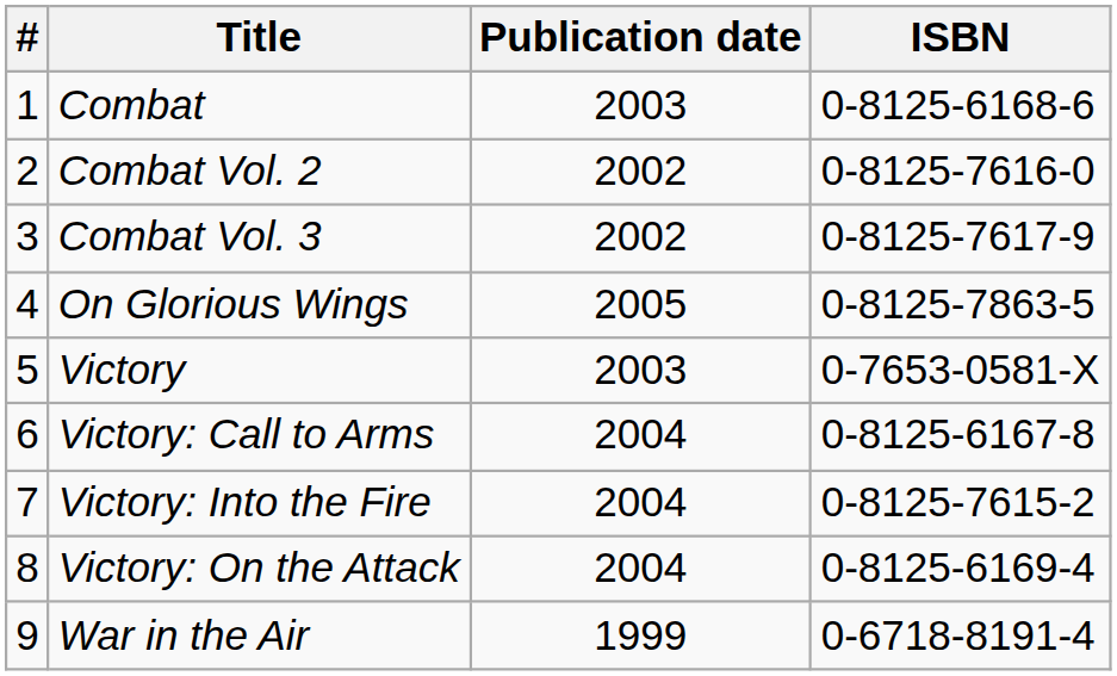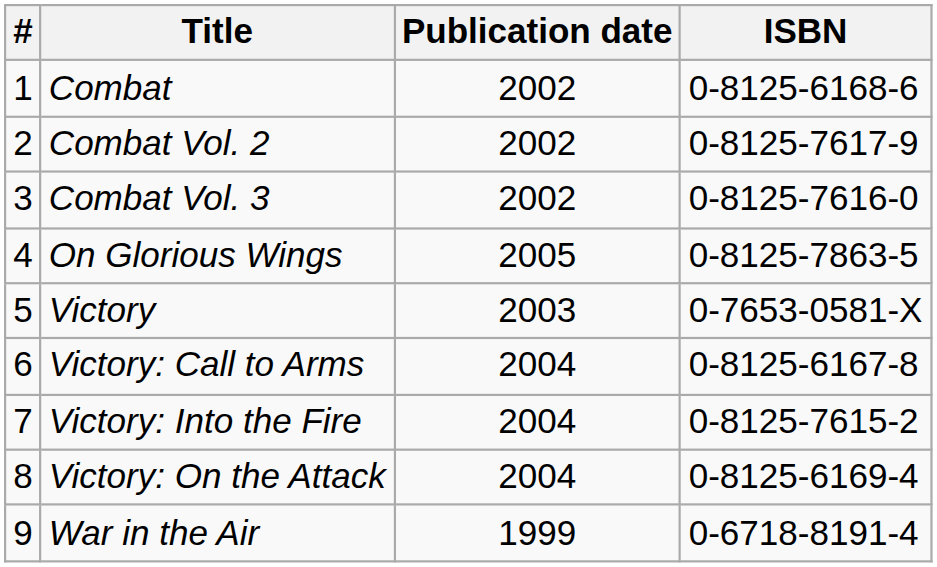Combat | Publication date: 2003 -> 2002
Combat Vol. 2 | ISBN: 0-8125-7616-0 -> 0-8125-7617-9
Combat Vol. 3 | ISBN: 0-8125-7617-9 -> 0-8125-7616-0
